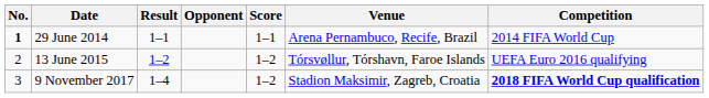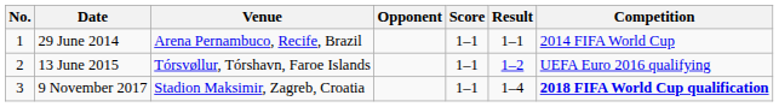columns swapped: Venue <-> Result
29 June 2014 | No.: bold -> normal
13 June 2015 | Score: 1–2 -> 1–1
9 November 2017 | Score: 1–2 -> 1–1
